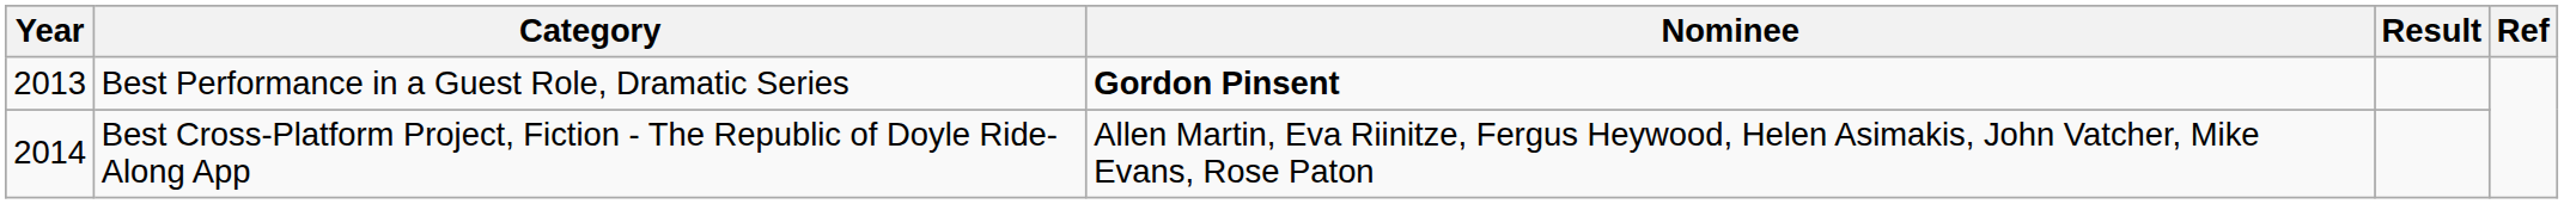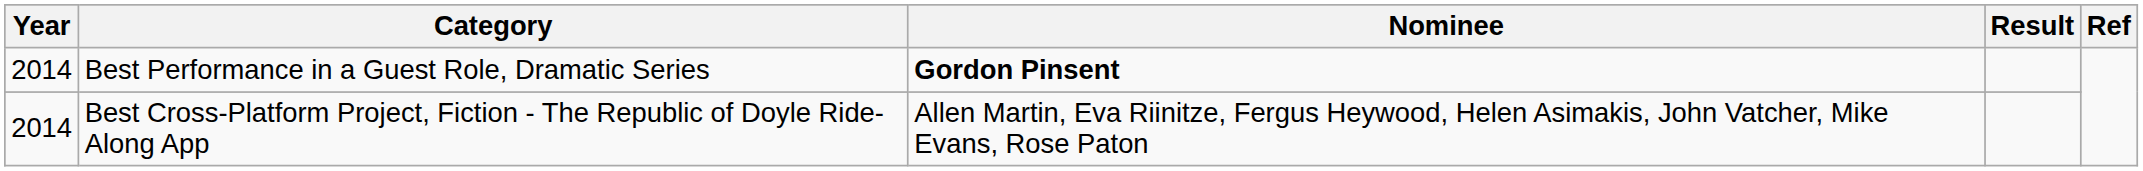Best Performance in a Guest Role, Dramatic Series | Year: 2013 -> 2014
